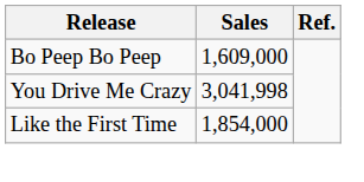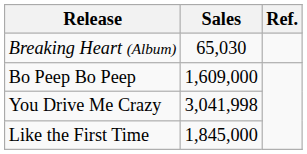+ row: Breaking Heart (Album) | 65,030
Like the First Time | Sales: 1,854,000 -> 1,845,000
